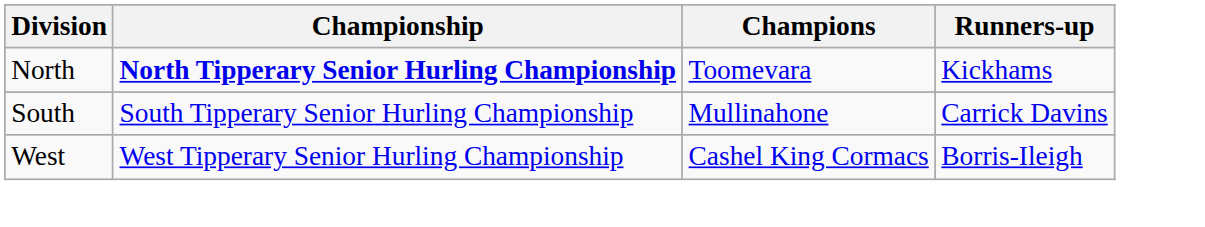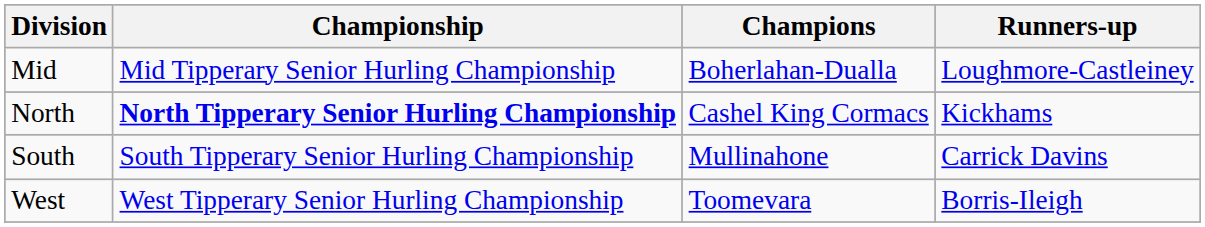+ row: Mid | Mid Tipperary Senior Hurling Championship | Boherlahan-Dualla | Loughmore-Castleiney
North | Champions: Toomevara -> Cashel King Cormacs
West | Champions: Cashel King Cormacs -> Toomevara
